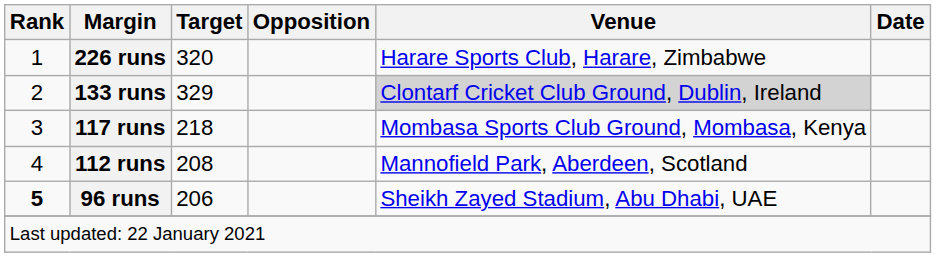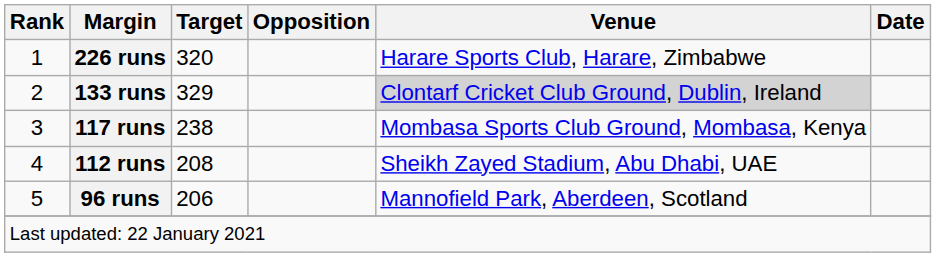117 runs | Target: 218 -> 238
112 runs | Venue: Mannofield Park, Aberdeen, Scotland -> Sheikh Zayed Stadium, Abu Dhabi, UAE
96 runs | Rank: bold -> normal
96 runs | Venue: Sheikh Zayed Stadium, Abu Dhabi, UAE -> Mannofield Park, Aberdeen, Scotland
